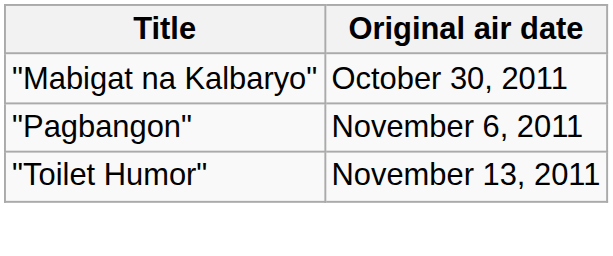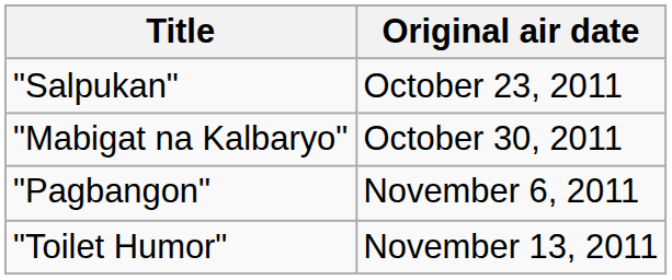+ row: "Salpukan" | October 23, 2011
